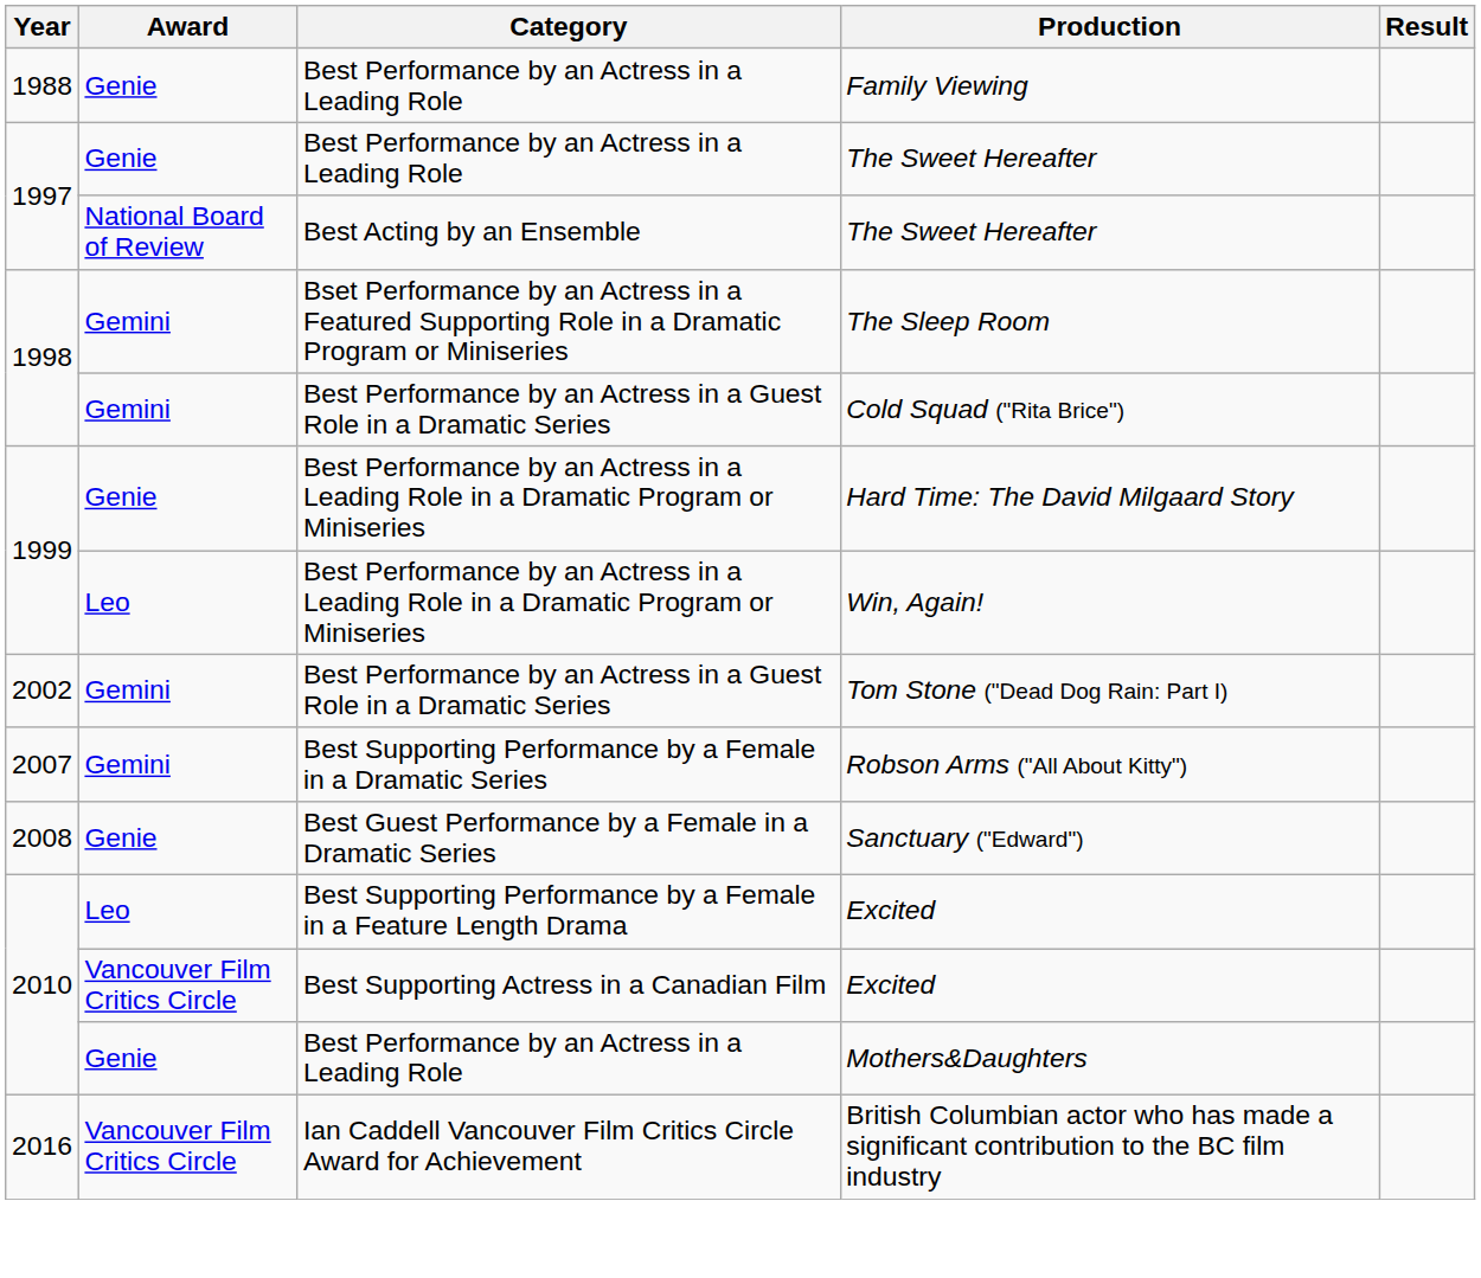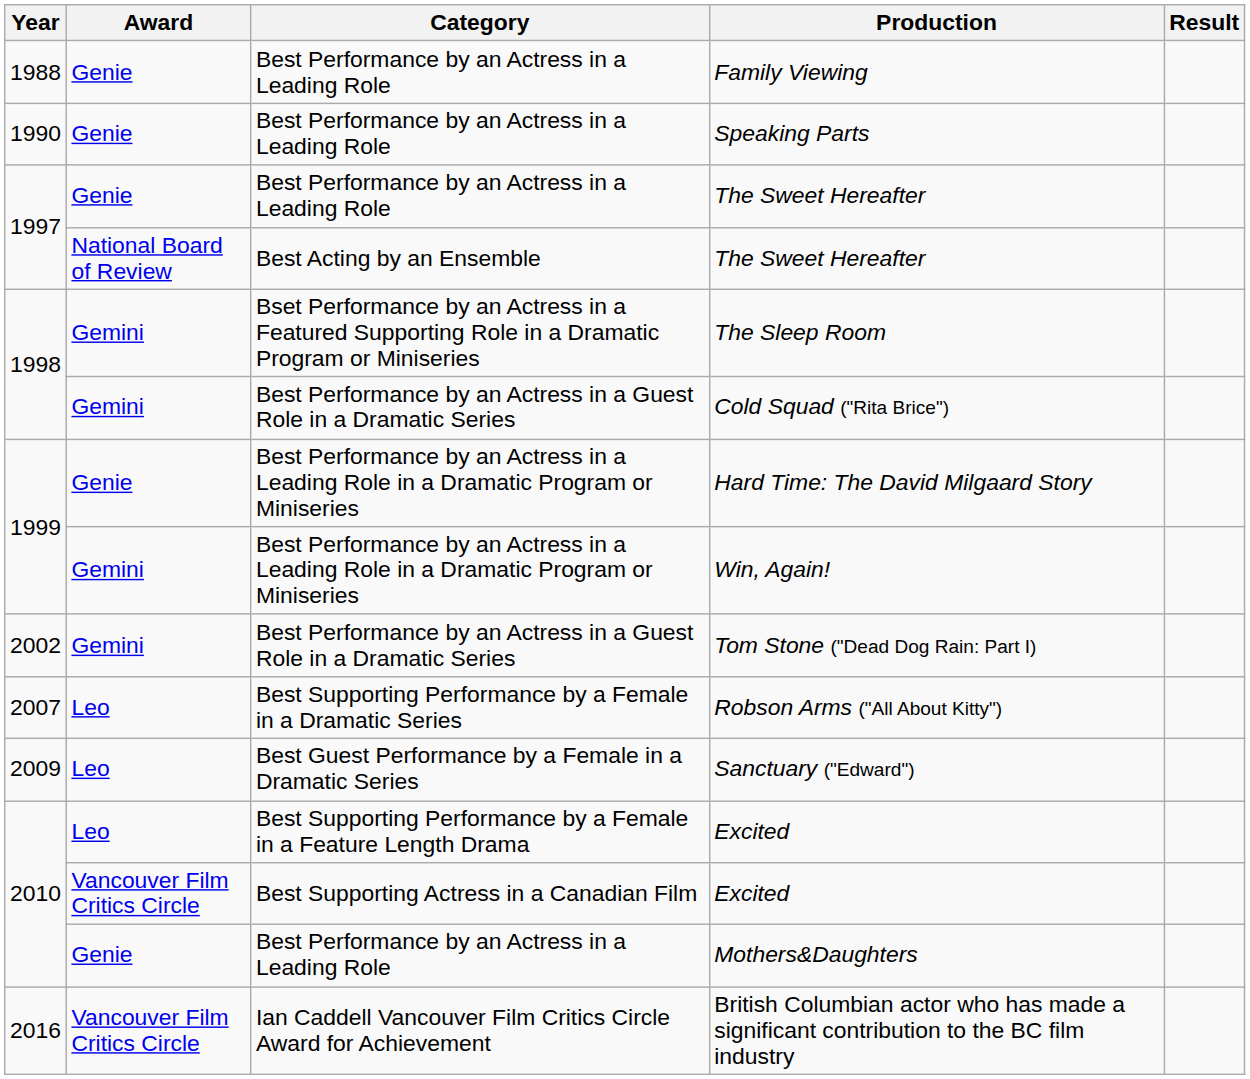+ row: 1990 | Genie | Best Performance by an Actress in a Leading Role | Speaking Parts
Win, Again! | Award: Leo -> Gemini
Robson Arms ("All About Kitty") | Award: Gemini -> Leo
Sanctuary ("Edward") | Year: 2008 -> 2009
Sanctuary ("Edward") | Award: Genie -> Leo
